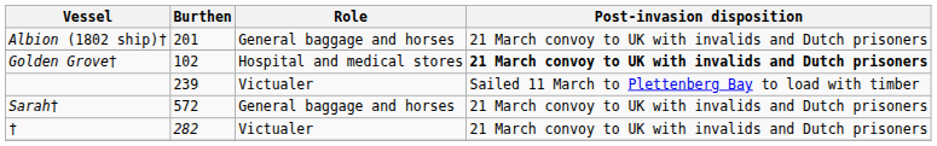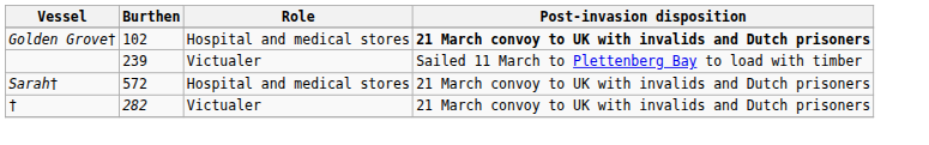- row: Albion (1802 ship)† | 201 | General baggage and horses | 21 March convoy to UK with invalids and Dutch prisoners
Sarah† | Role: General baggage and horses -> Hospital and medical stores
